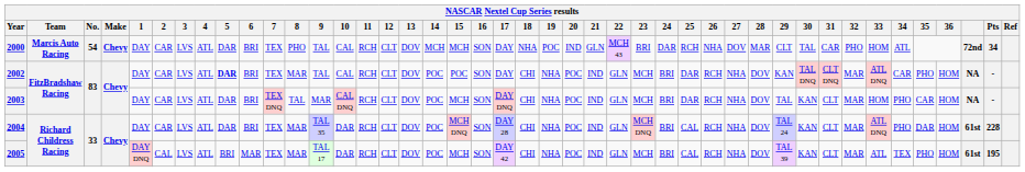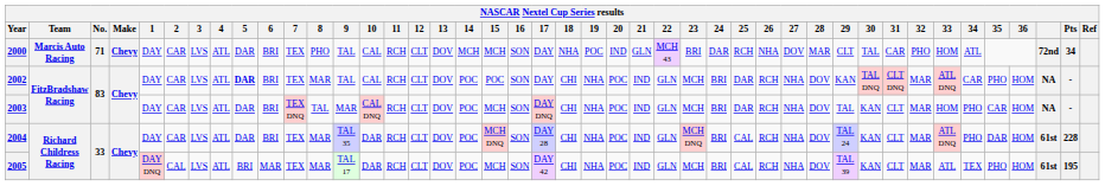2000 | No.: 54 -> 71
